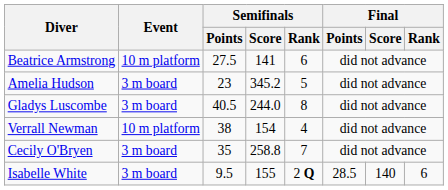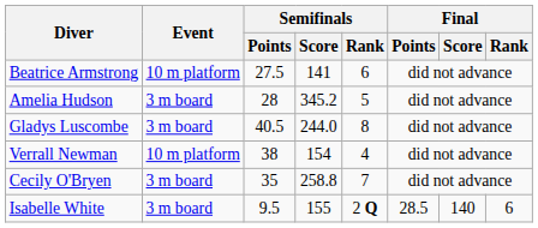Amelia Hudson | Semifinals / Points: 23 -> 28
